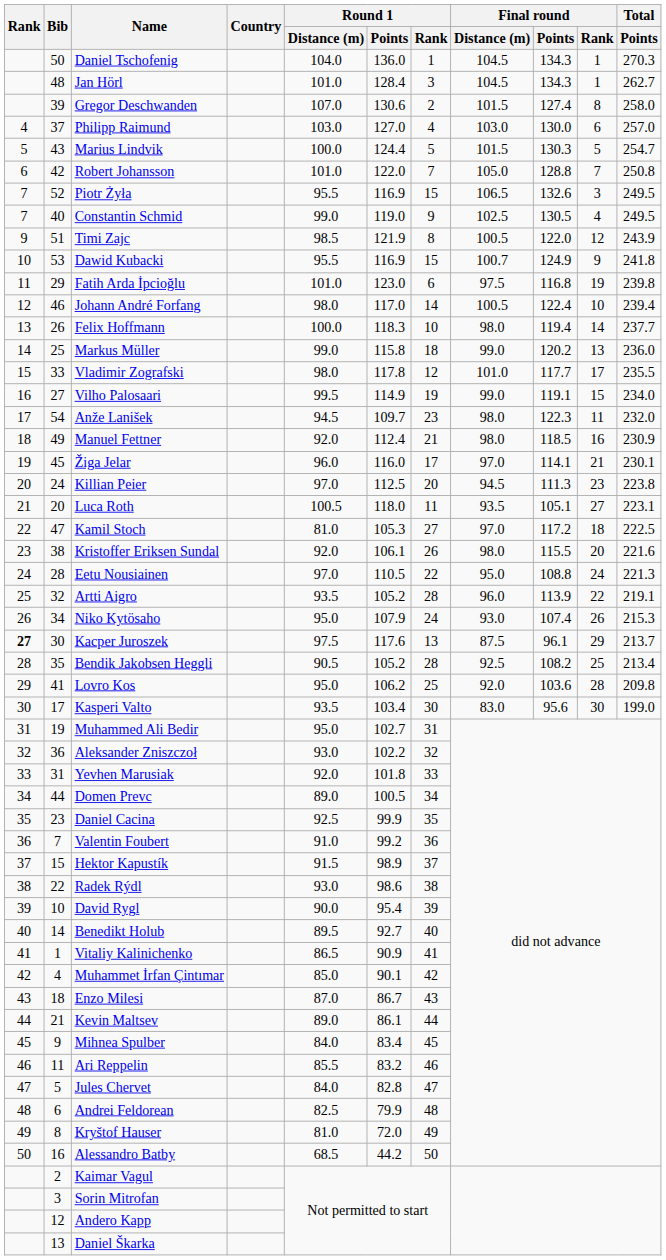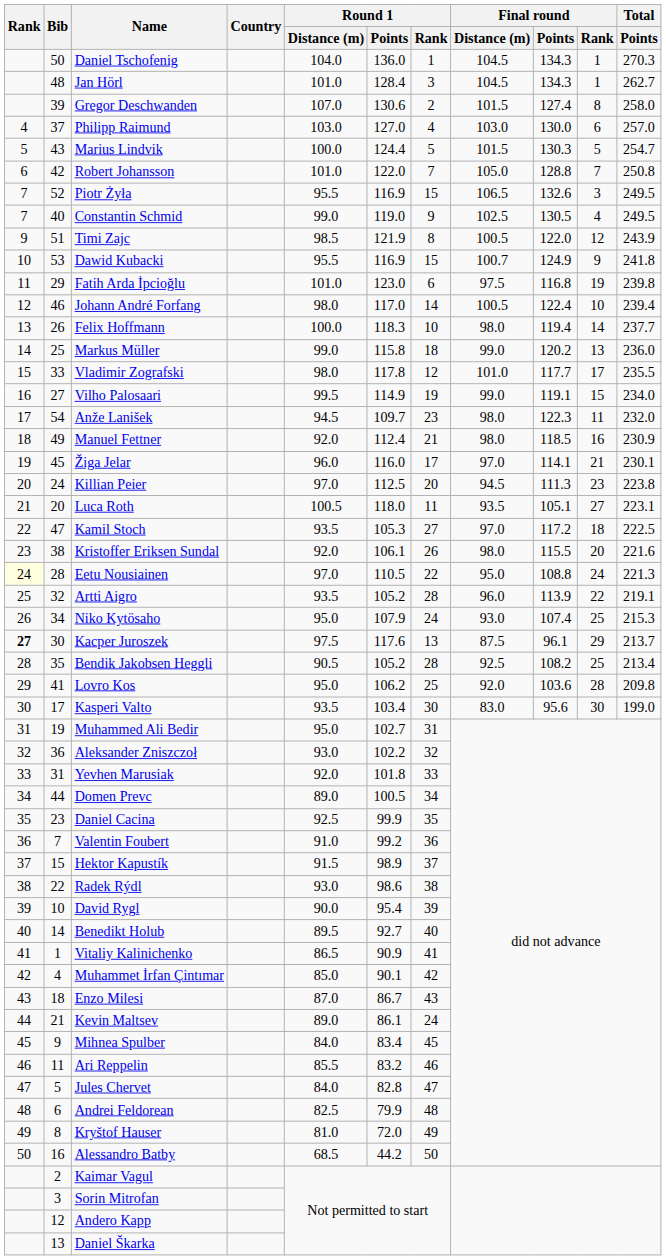Kamil Stoch | Round 1 / Distance (m): 81.0 -> 93.5
Eetu Nousiainen | Rank: no background -> lightyellow background
Niko Kytösaho | Final round / Rank: 26 -> 25
Kevin Maltsev | Round 1 / Rank: 44 -> 24
